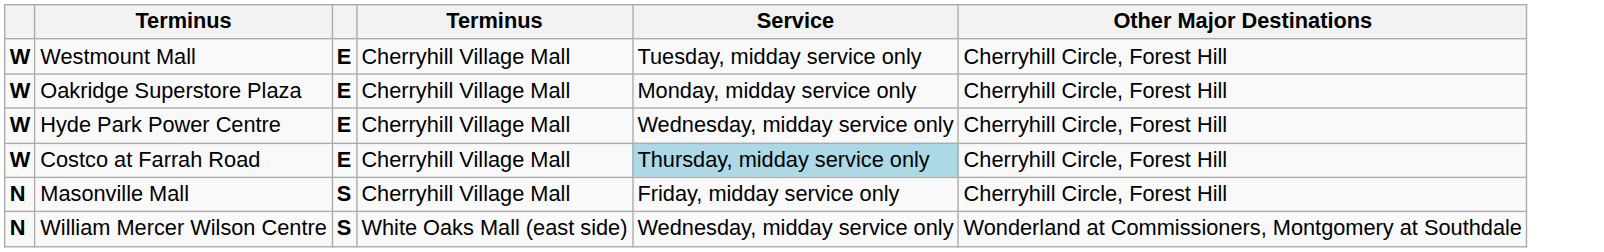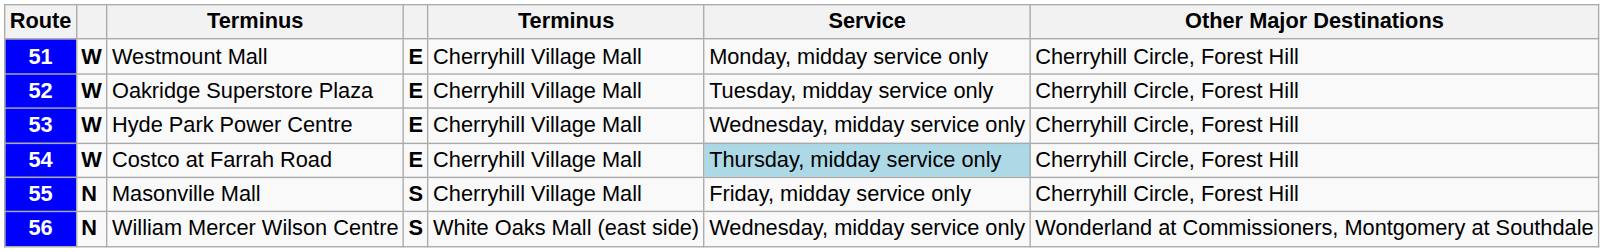+ column: Route | 51 | 52 | 53 | 54 | 55 | 56
Westmount Mall | Service: Tuesday, midday service only -> Monday, midday service only
Oakridge Superstore Plaza | Service: Monday, midday service only -> Tuesday, midday service only
